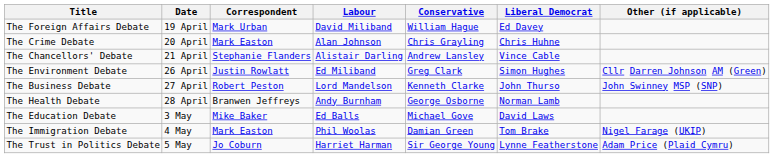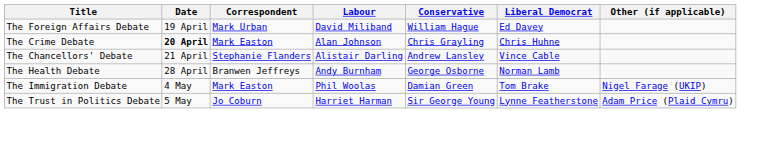The Crime Debate | Date: normal -> bold
- row: The Environment Debate | 26 April | Justin Rowlatt | Ed Miliband | Greg Clark | Simon Hughes | Cllr Darren Johnson AM (Green)
- row: The Business Debate | 27 April | Robert Peston | Lord Mandelson | Kenneth Clarke | John Thurso | John Swinney MSP (SNP)
- row: The Education Debate | 3 May | Mike Baker | Ed Balls | Michael Gove | David Laws
